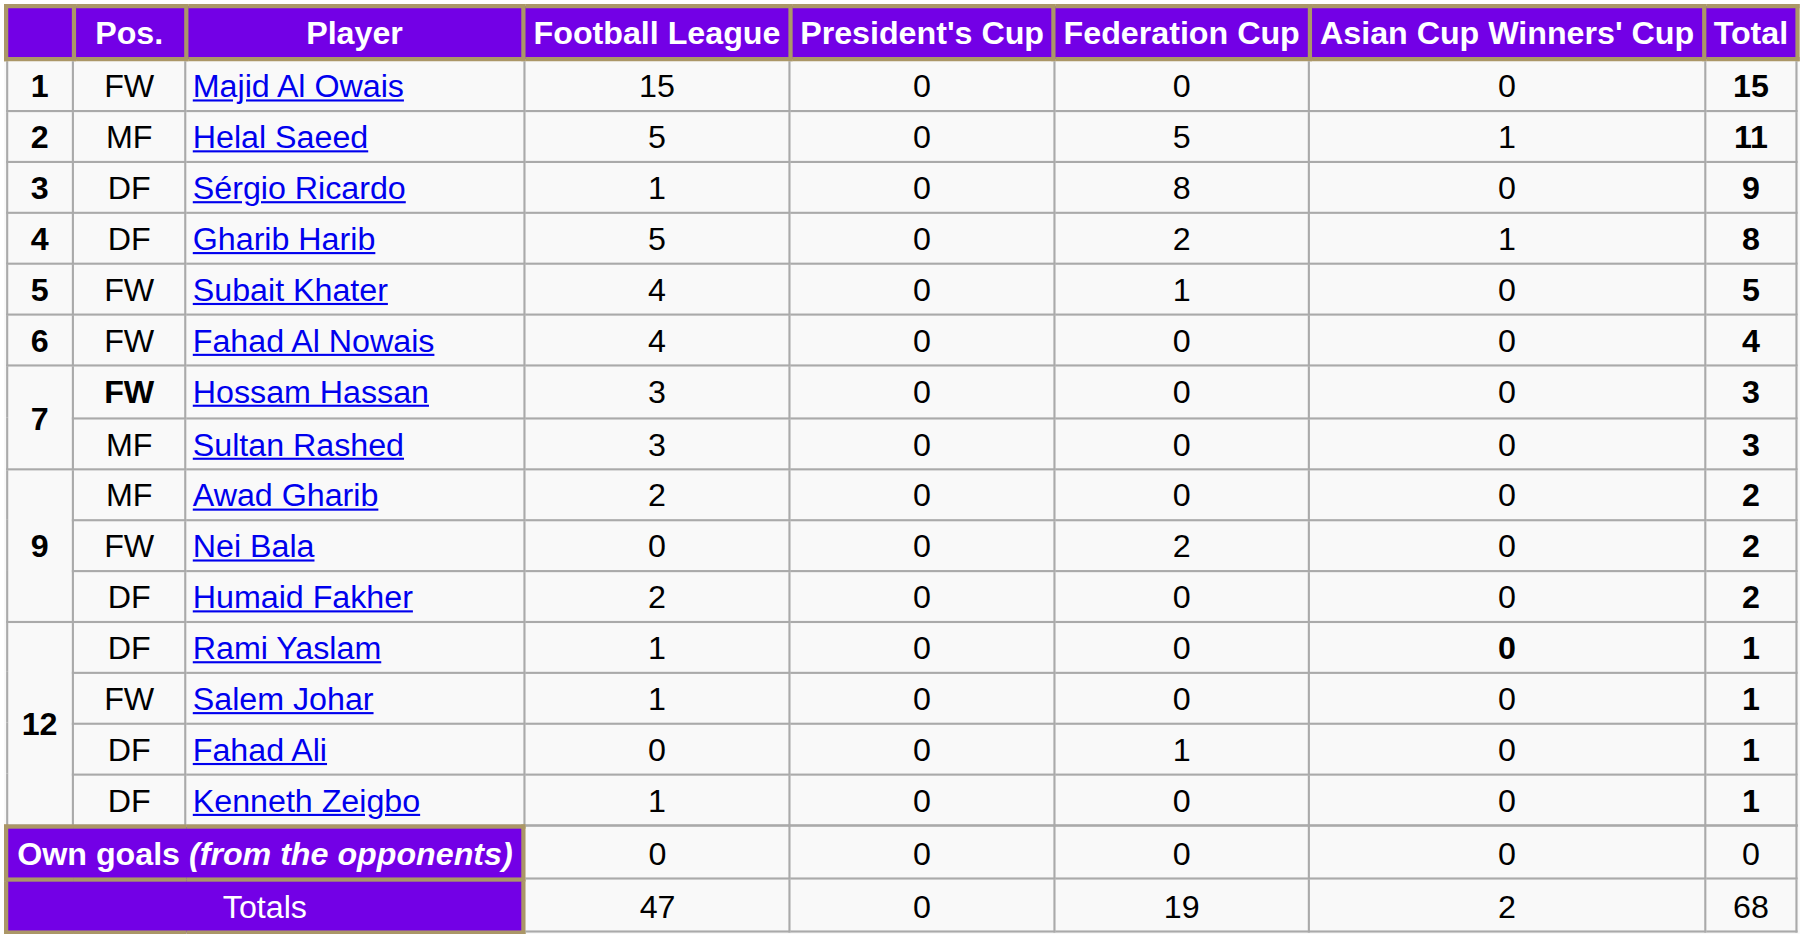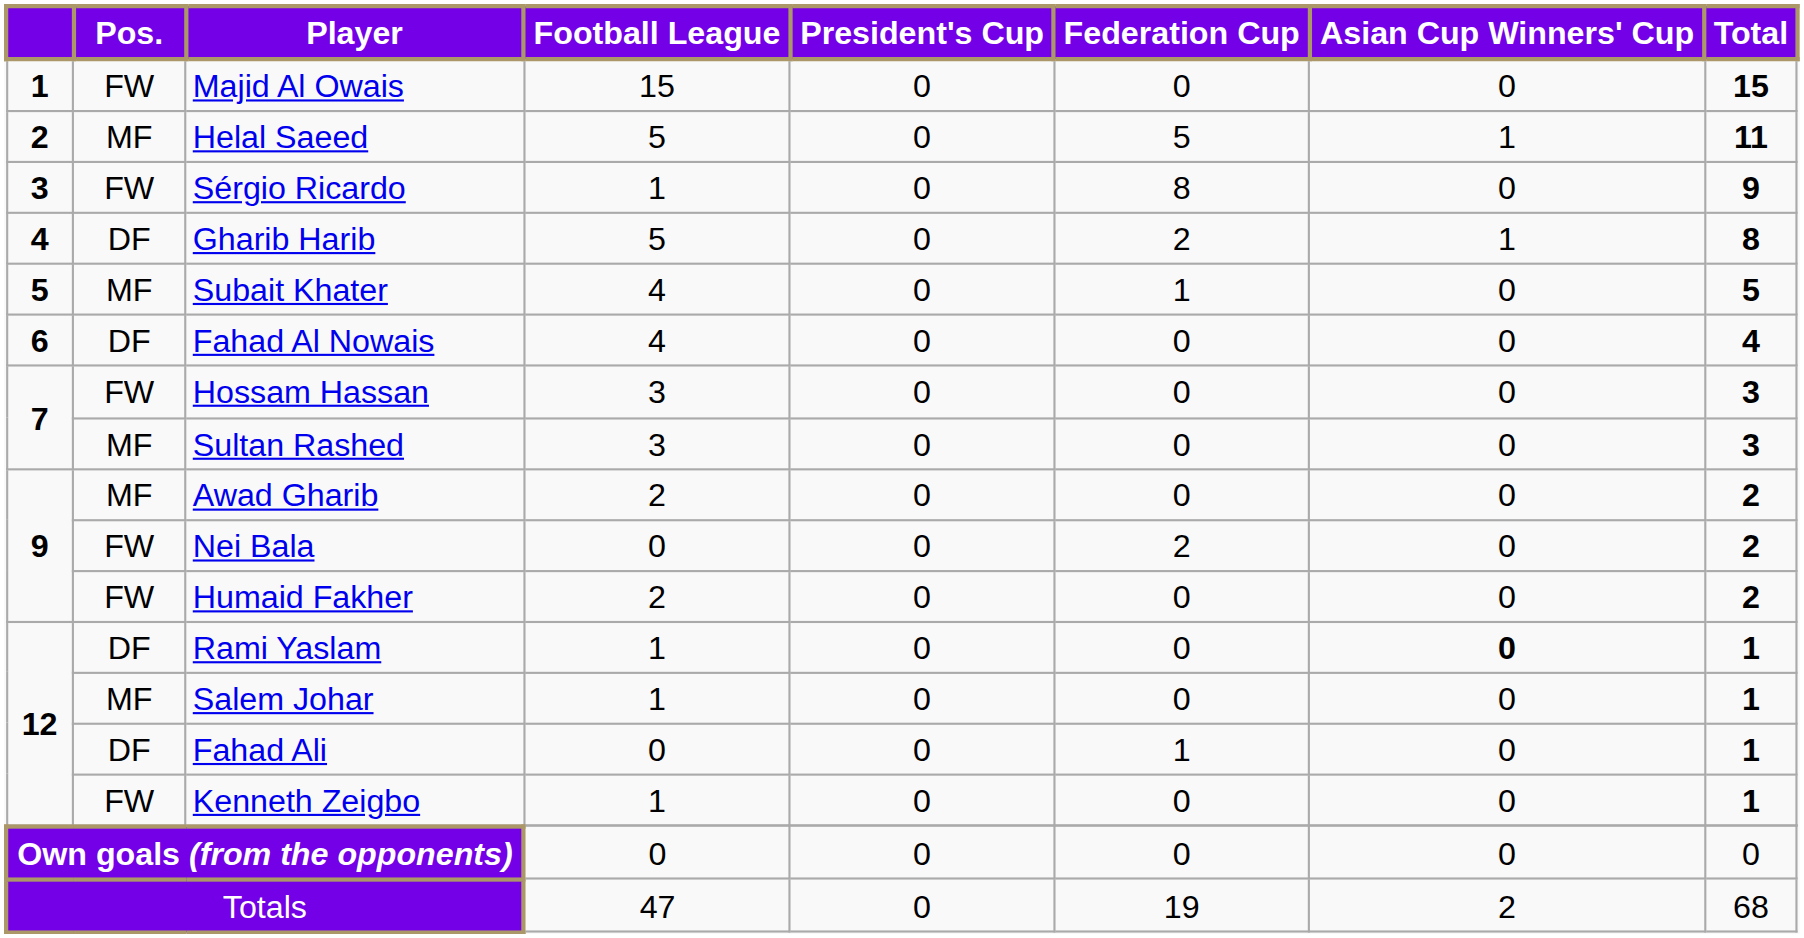Sérgio Ricardo | Pos.: DF -> FW
Subait Khater | Pos.: FW -> MF
Fahad Al Nowais | Pos.: FW -> DF
Hossam Hassan | Pos.: bold -> normal
Humaid Fakher | Pos.: DF -> FW
Salem Johar | Pos.: FW -> MF
Kenneth Zeigbo | Pos.: DF -> FW
